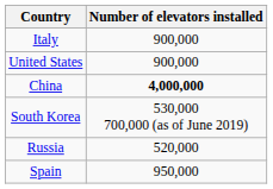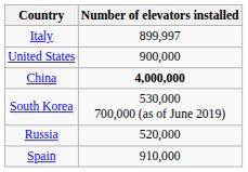Italy | Number of elevators installed: 900,000 -> 899,997
Spain | Number of elevators installed: 950,000 -> 910,000
